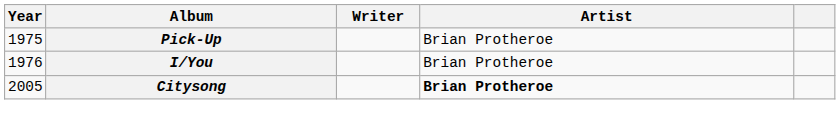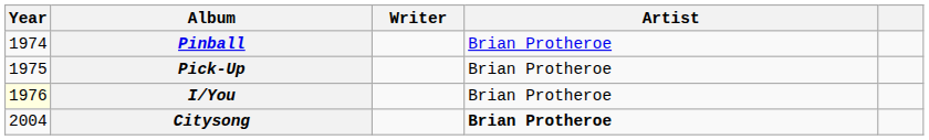+ row: 1974 | Pinball | Brian Protheroe
I/You | Year: no background -> lightyellow background
Citysong | Year: 2005 -> 2004
